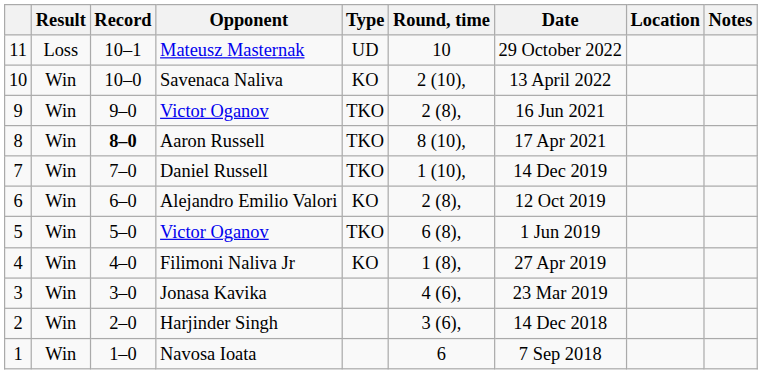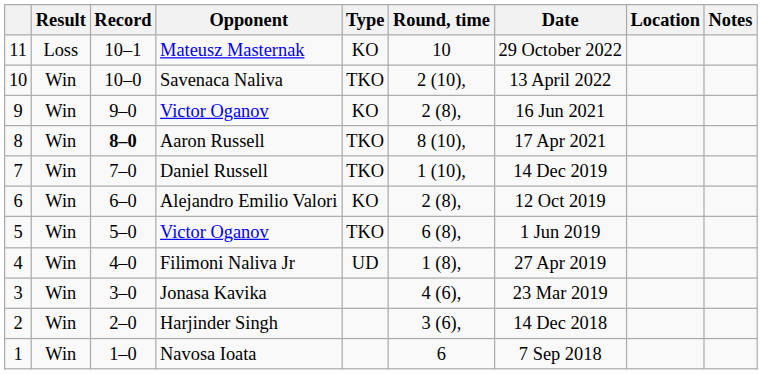Mateusz Masternak | Type: UD -> KO
Savenaca Naliva | Type: KO -> TKO
9 / Victor Oganov | Type: TKO -> KO
Filimoni Naliva Jr | Type: KO -> UD
